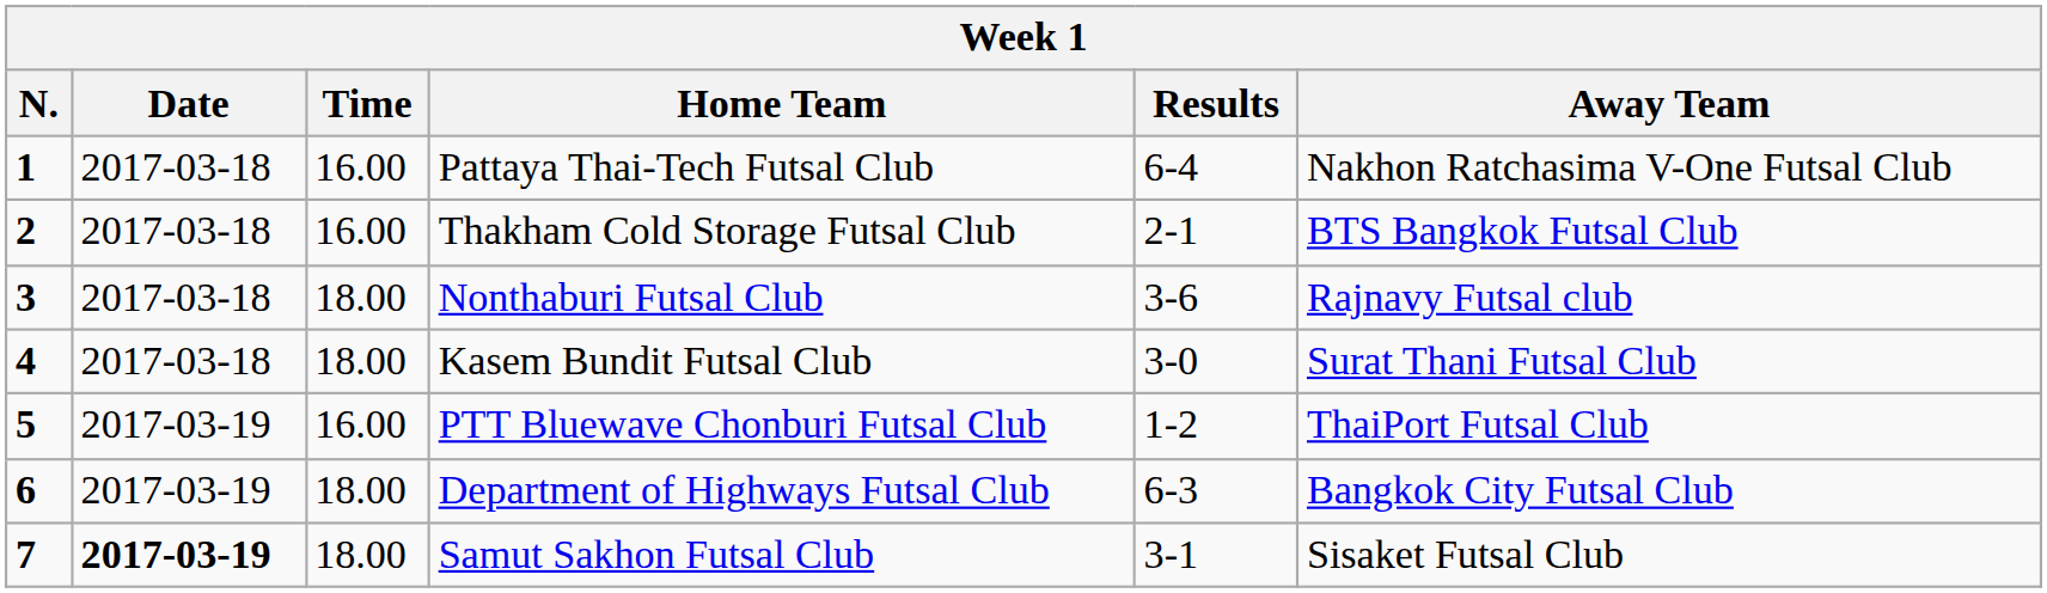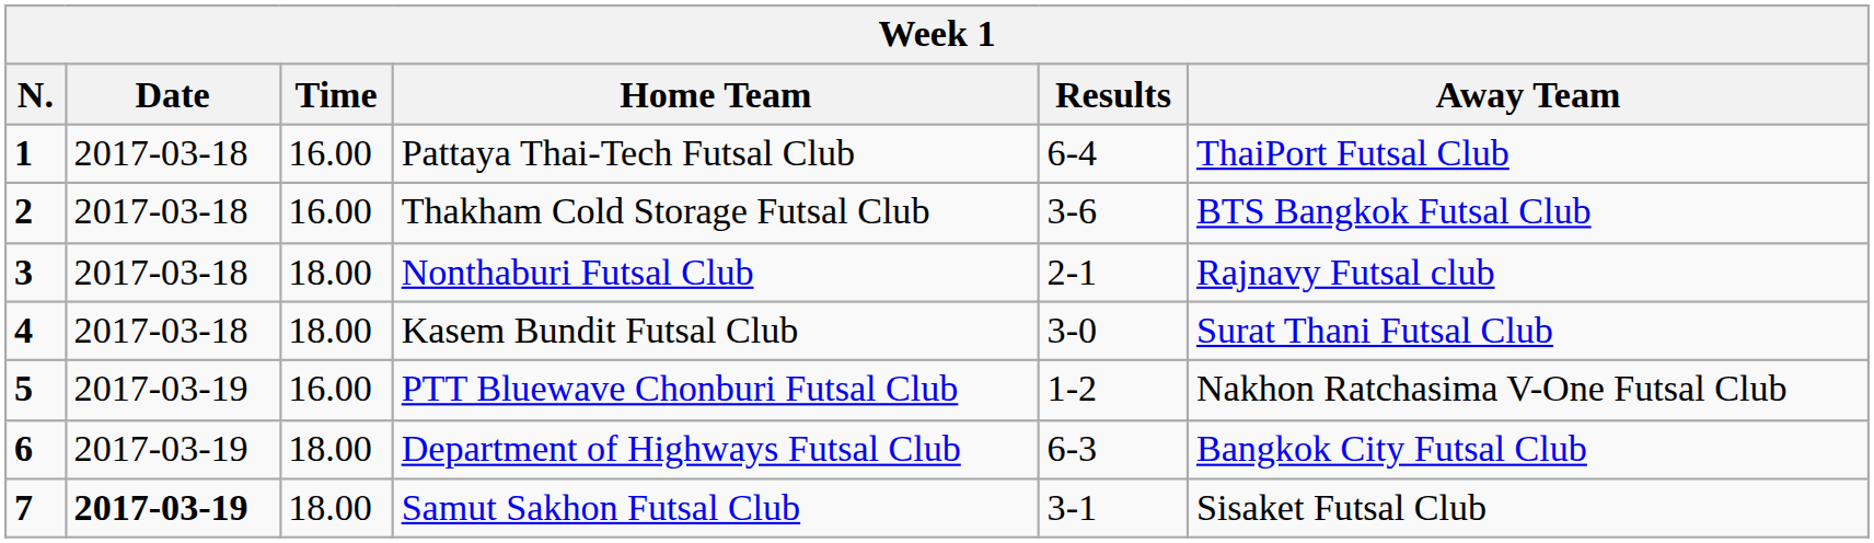Pattaya Thai-Tech Futsal Club | Away Team: Nakhon Ratchasima V-One Futsal Club -> ThaiPort Futsal Club
Thakham Cold Storage Futsal Club | Results: 2-1 -> 3-6
Nonthaburi Futsal Club | Results: 3-6 -> 2-1
PTT Bluewave Chonburi Futsal Club | Away Team: ThaiPort Futsal Club -> Nakhon Ratchasima V-One Futsal Club
